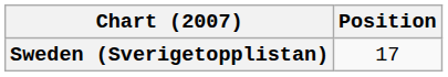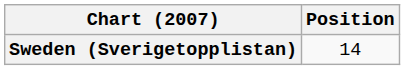Sweden (Sverigetopplistan) | Position: 17 -> 14
